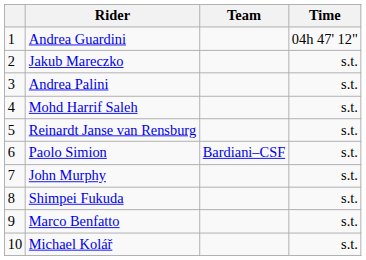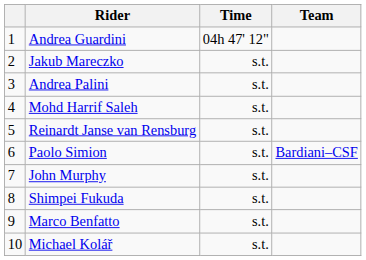columns swapped: Team <-> Time
